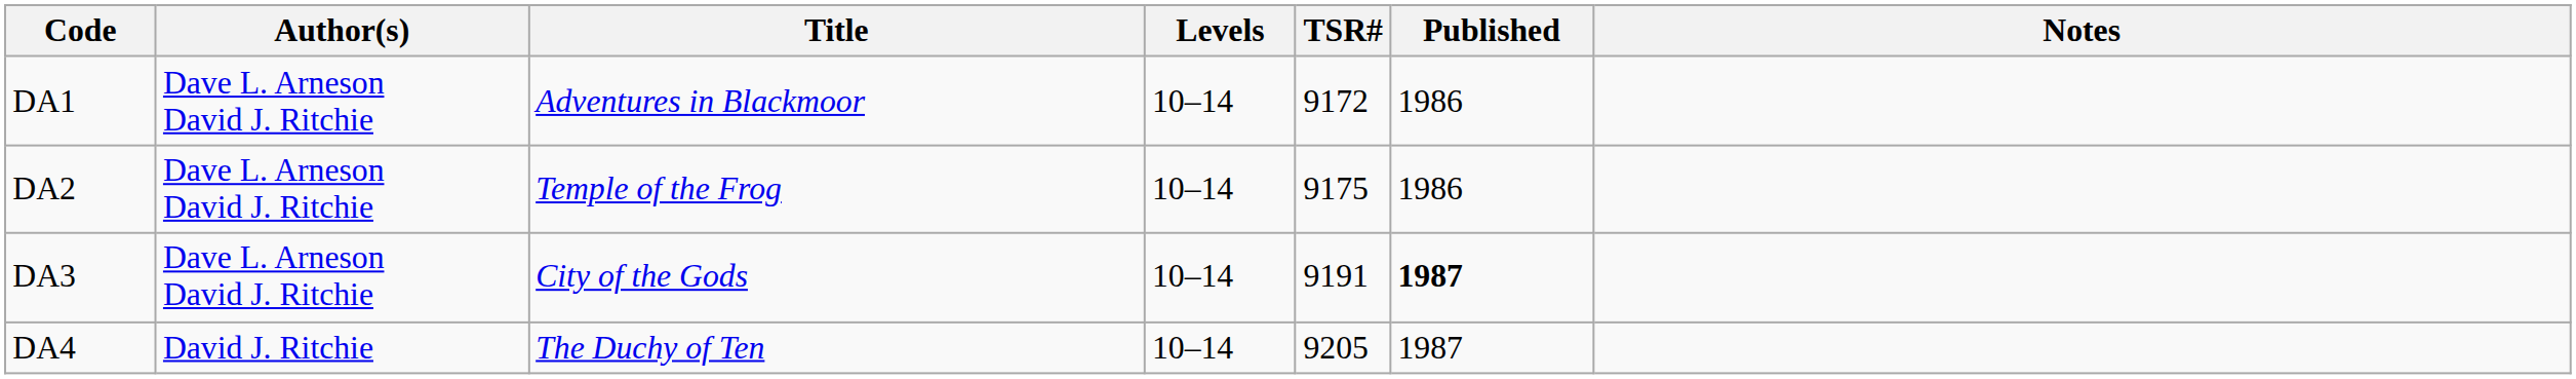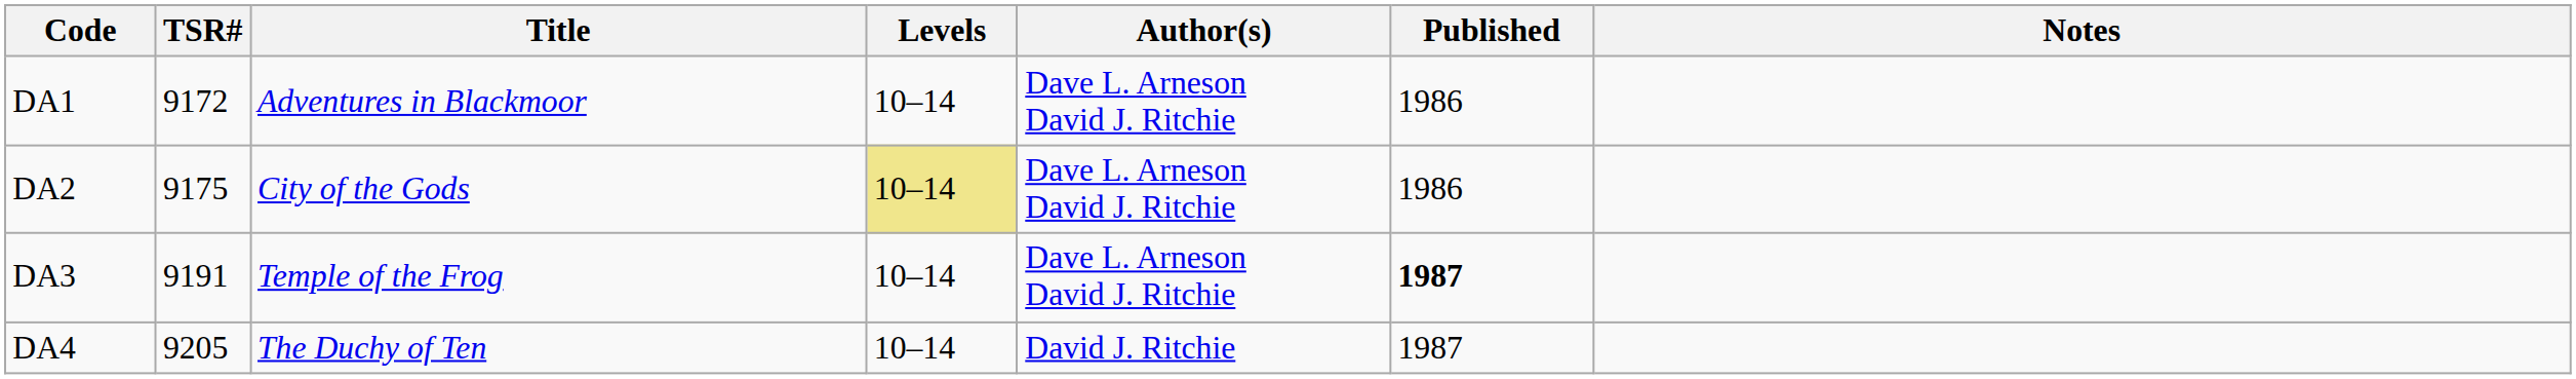columns swapped: TSR# <-> Author(s)
DA2 | Title: Temple of the Frog -> City of the Gods
DA2 | Levels: no background -> khaki background
DA3 | Title: City of the Gods -> Temple of the Frog
